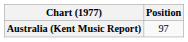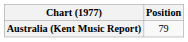Australia (Kent Music Report) | Position: 97 -> 79
